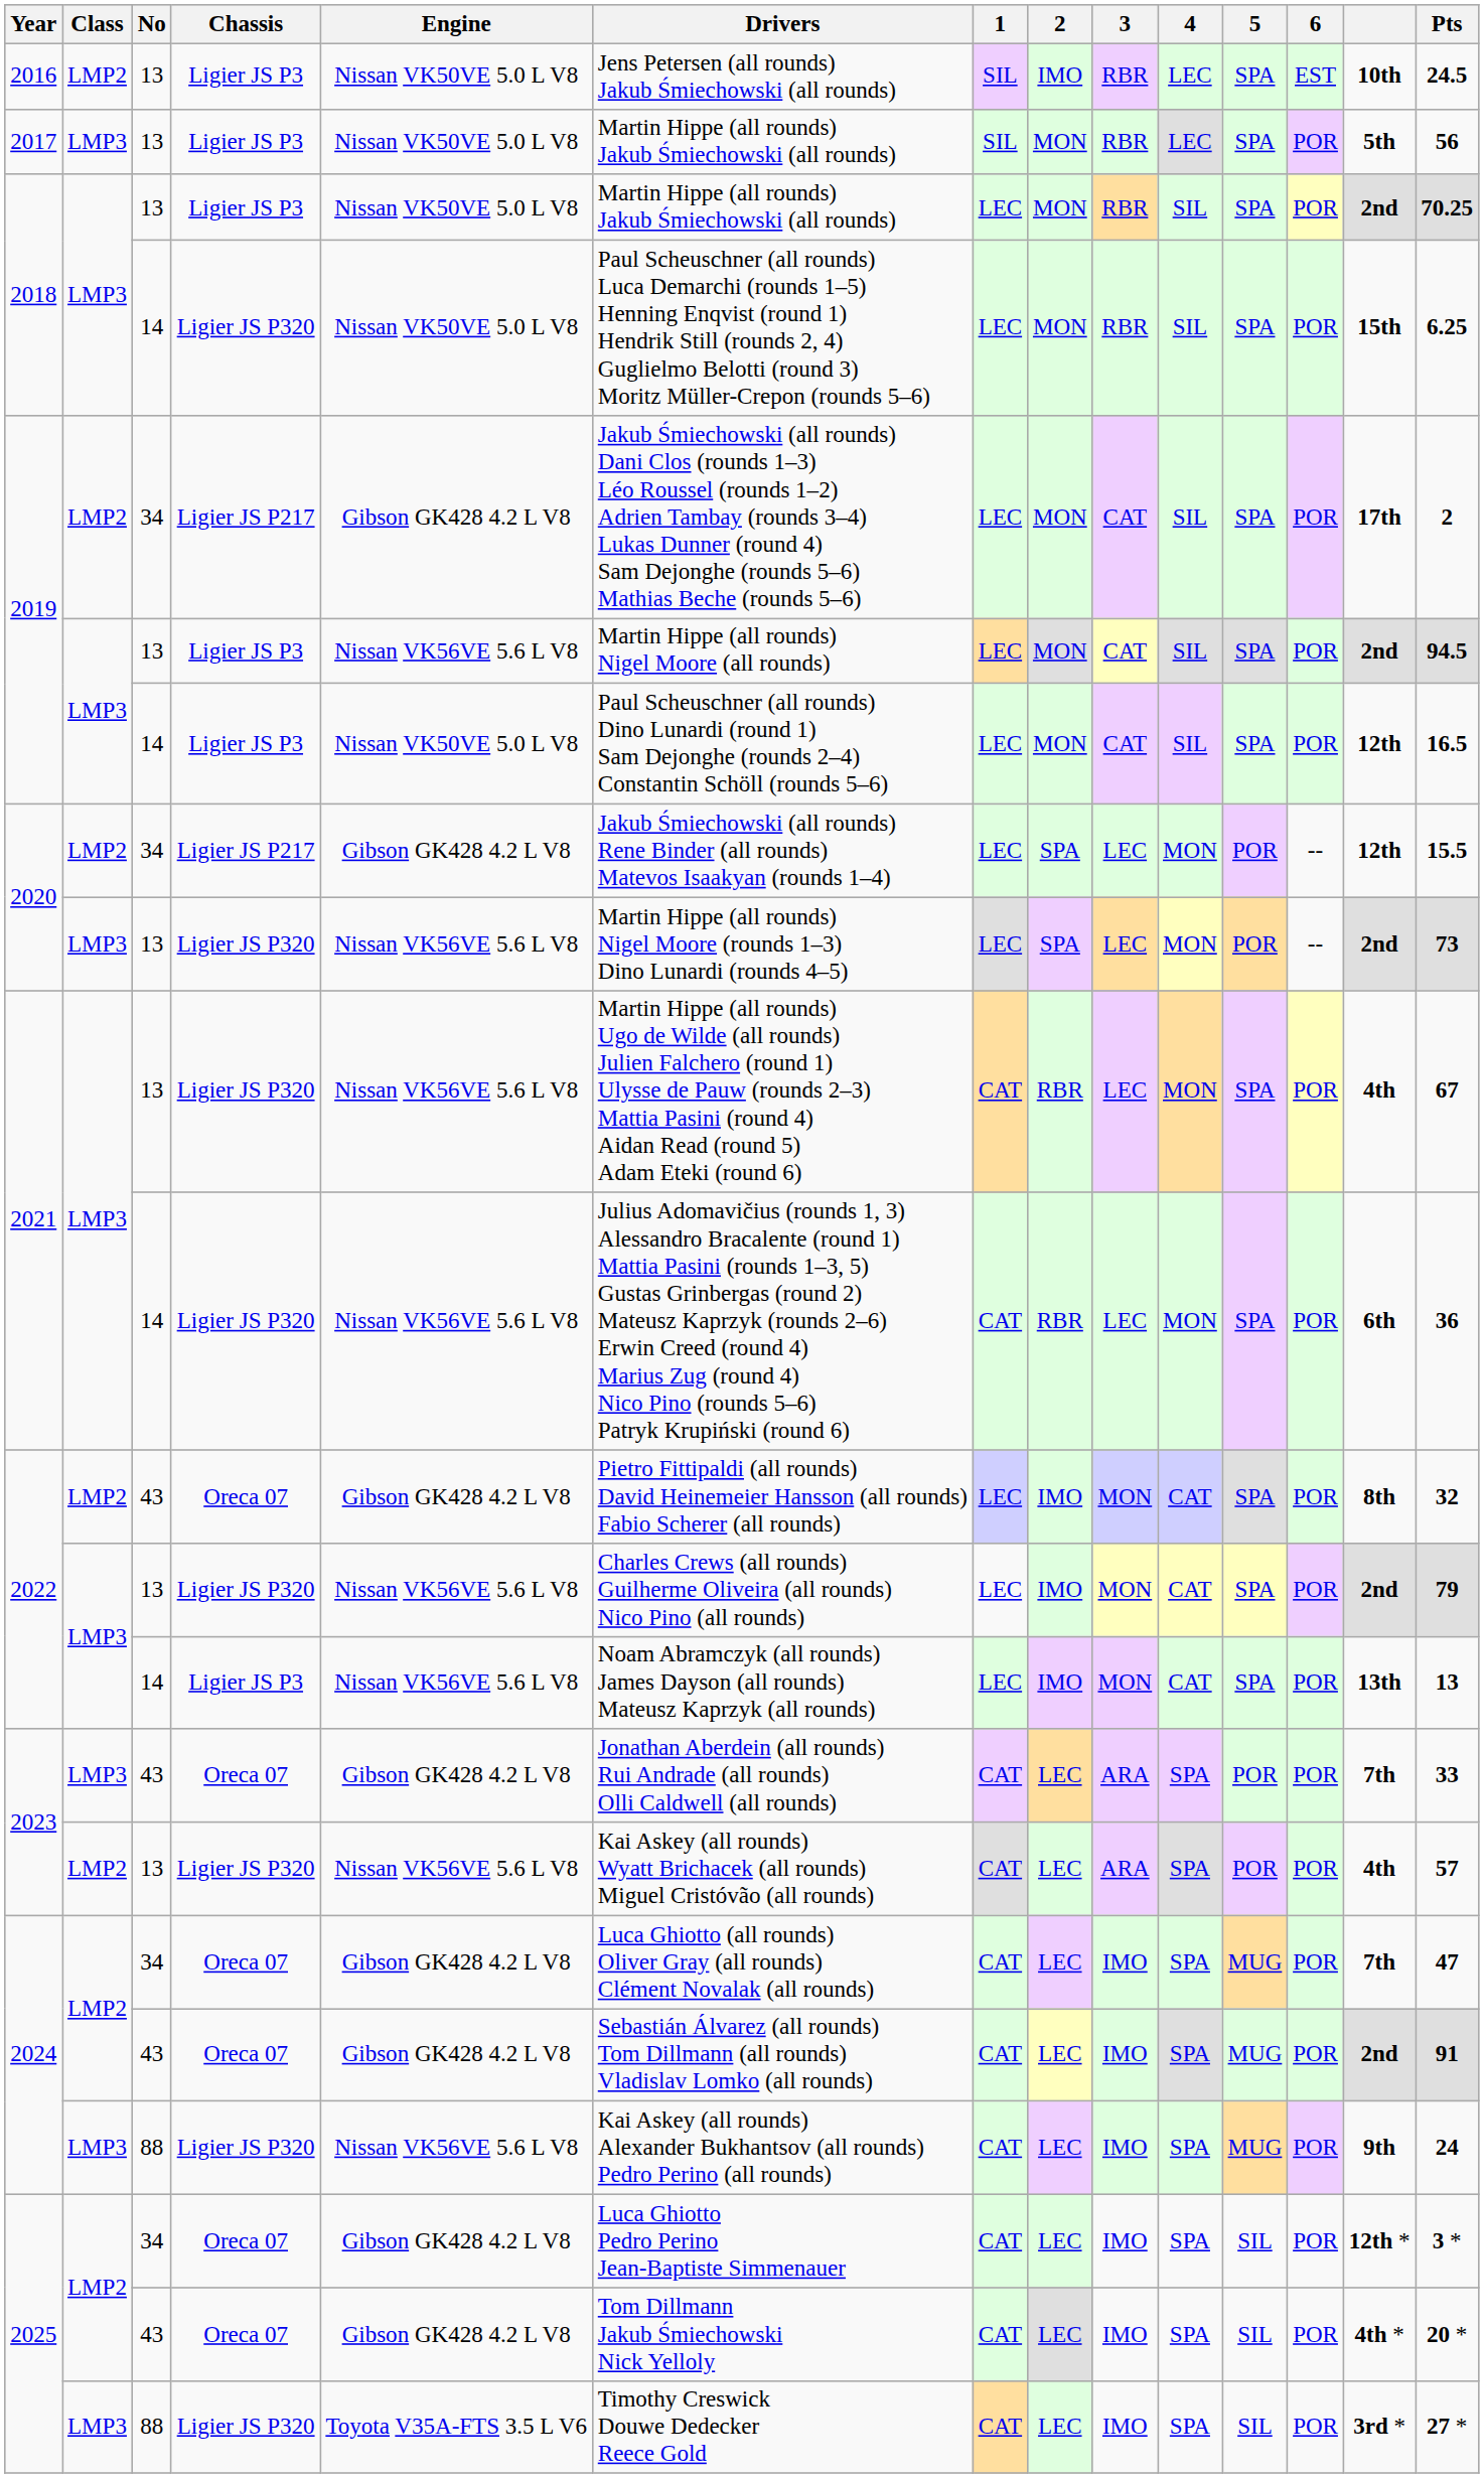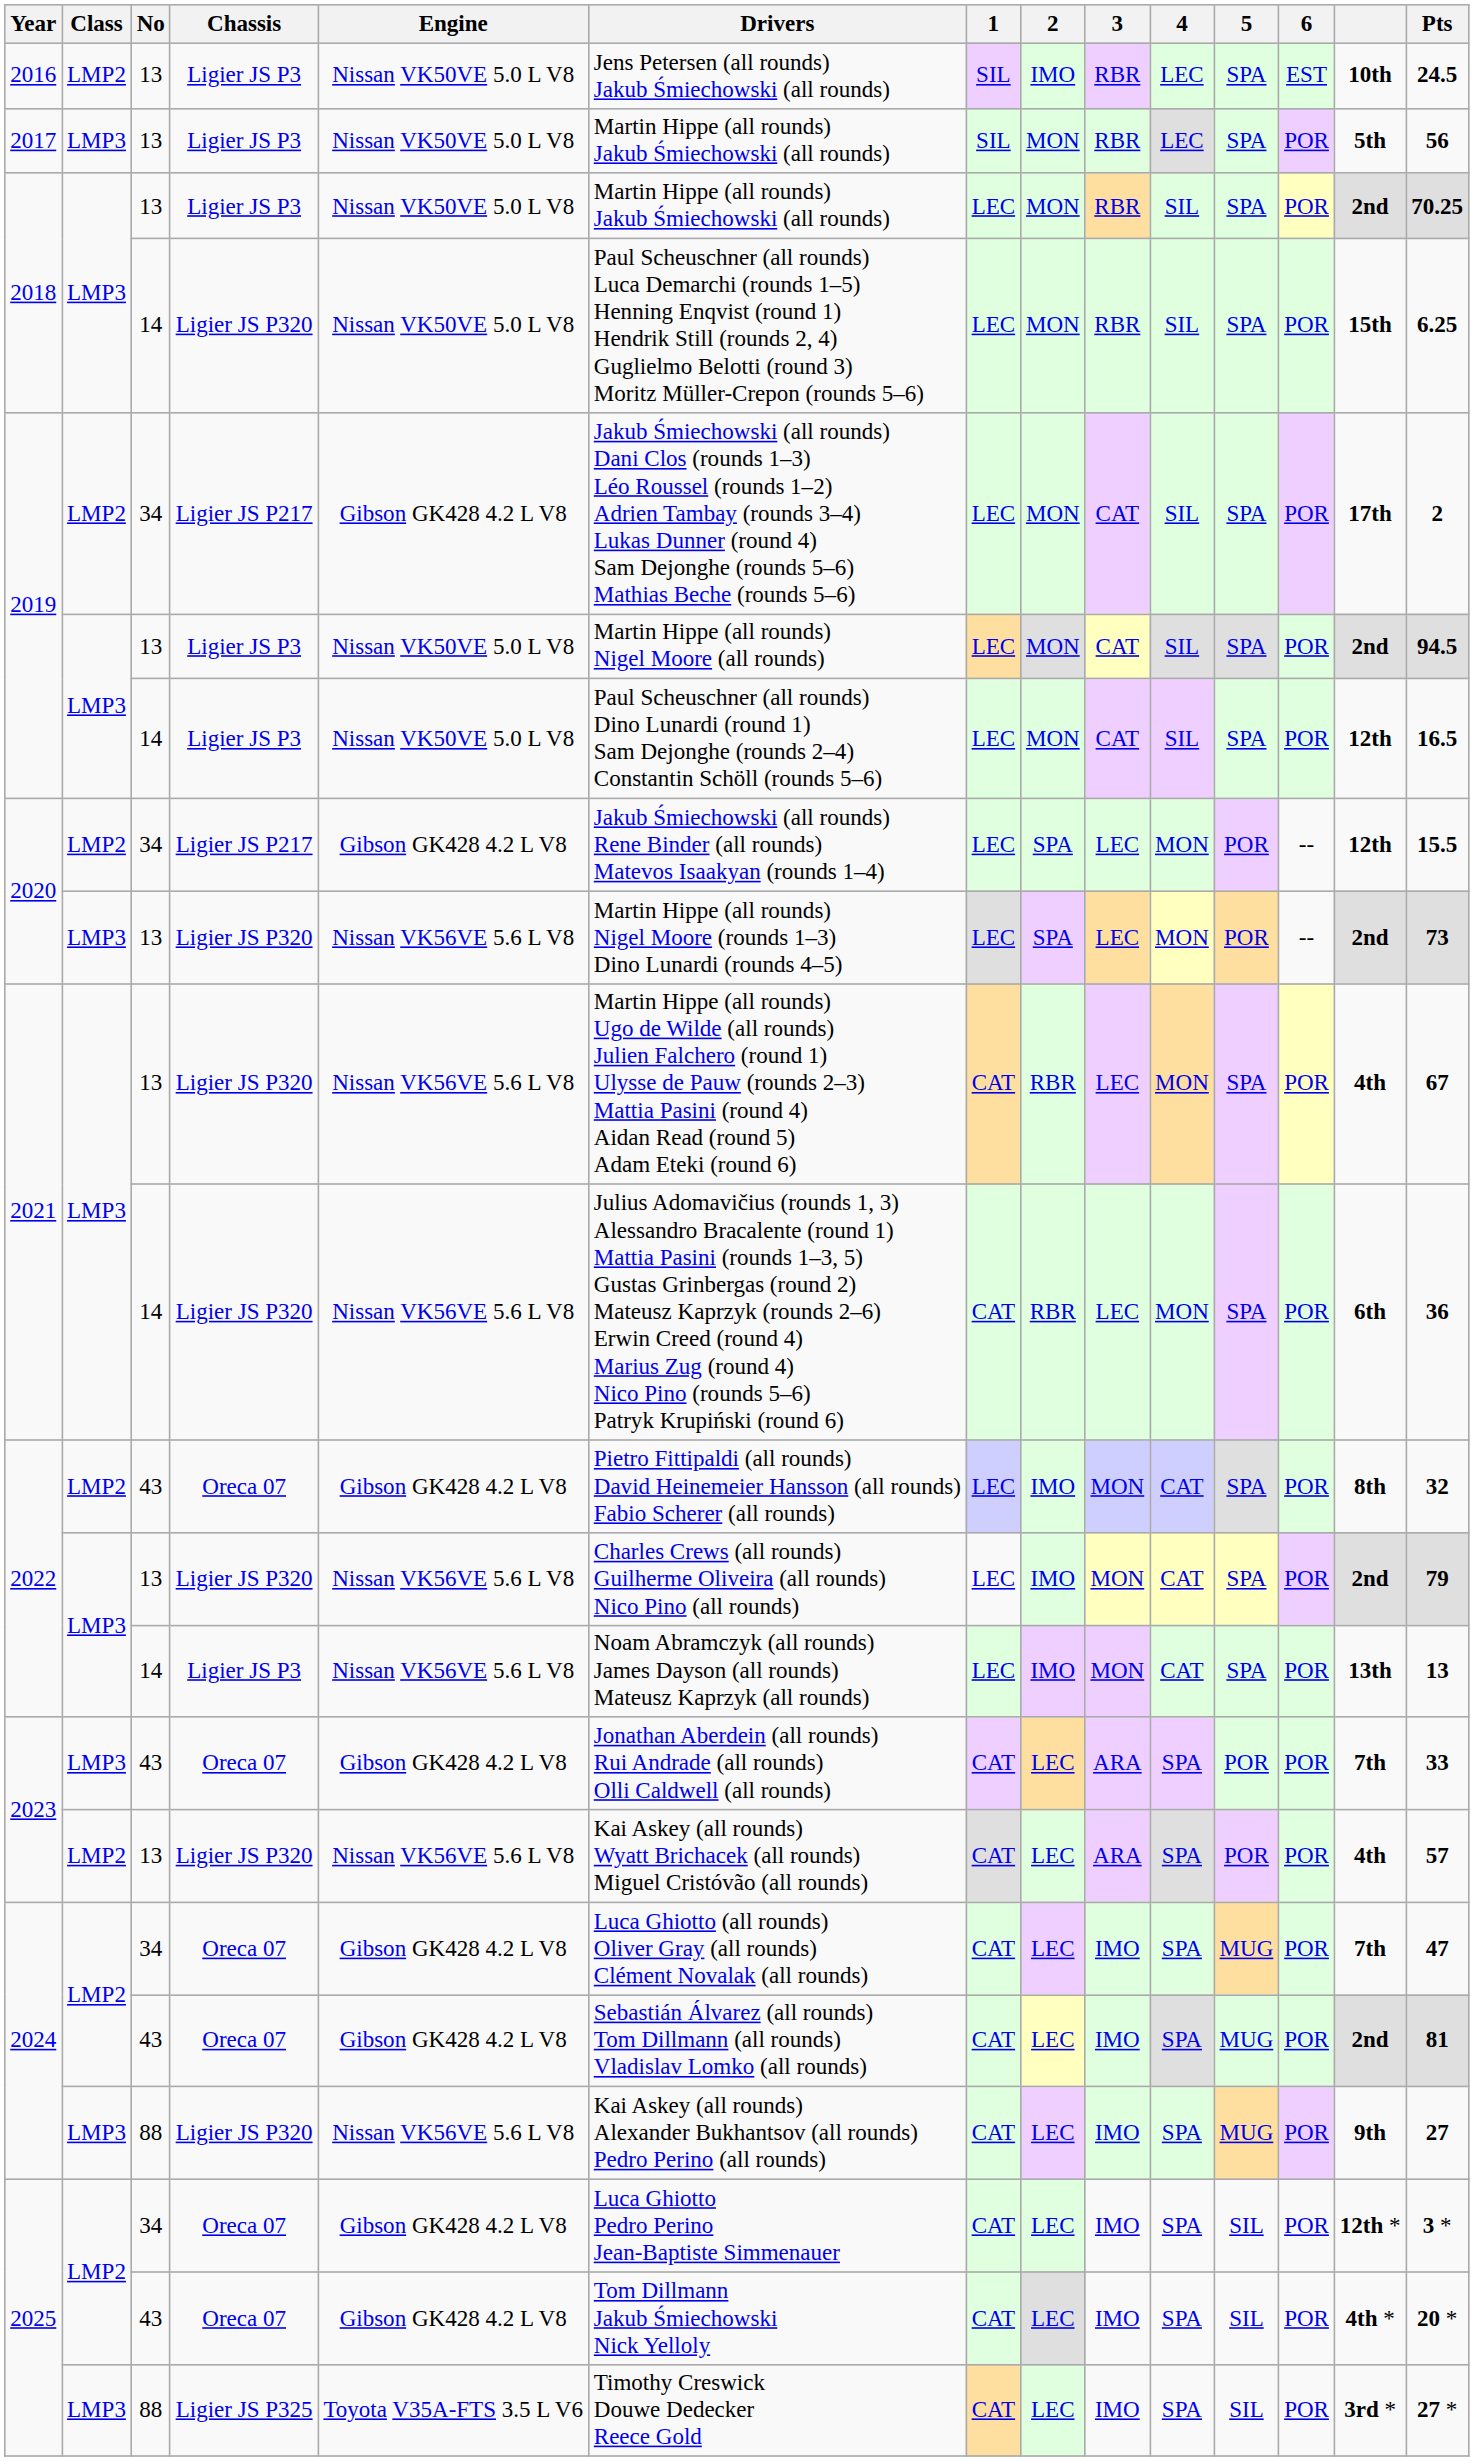2019 / 13 | Engine: Nissan VK56VE 5.6 L V8 -> Nissan VK50VE 5.0 L V8
2024 / 43 | Pts: 91 -> 81
2024 / 88 | Pts: 24 -> 27
2025 / 88 | Chassis: Ligier JS P320 -> Ligier JS P325
